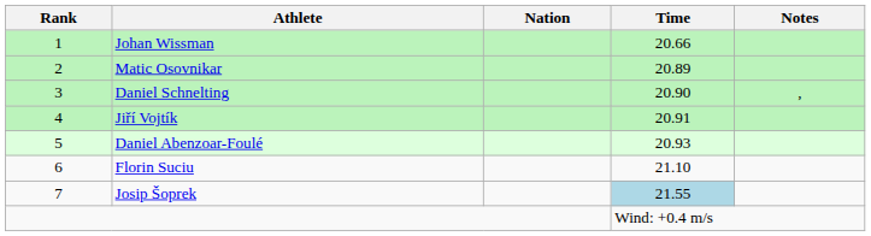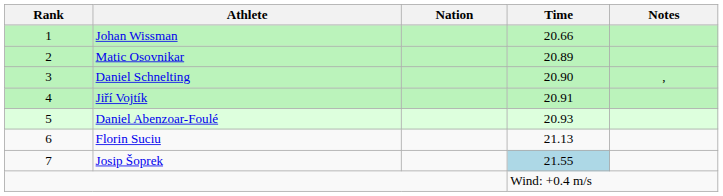Florin Suciu | Time: 21.10 -> 21.13
